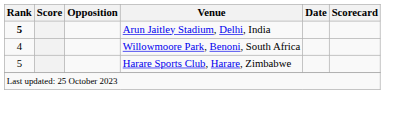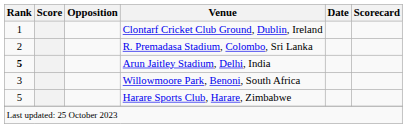+ row: 1 | Clontarf Cricket Club Ground, Dublin, Ireland
+ row: 2 | R. Premadasa Stadium, Colombo, Sri Lanka
Willowmoore Park, Benoni, South Africa | Rank: 4 -> 3
